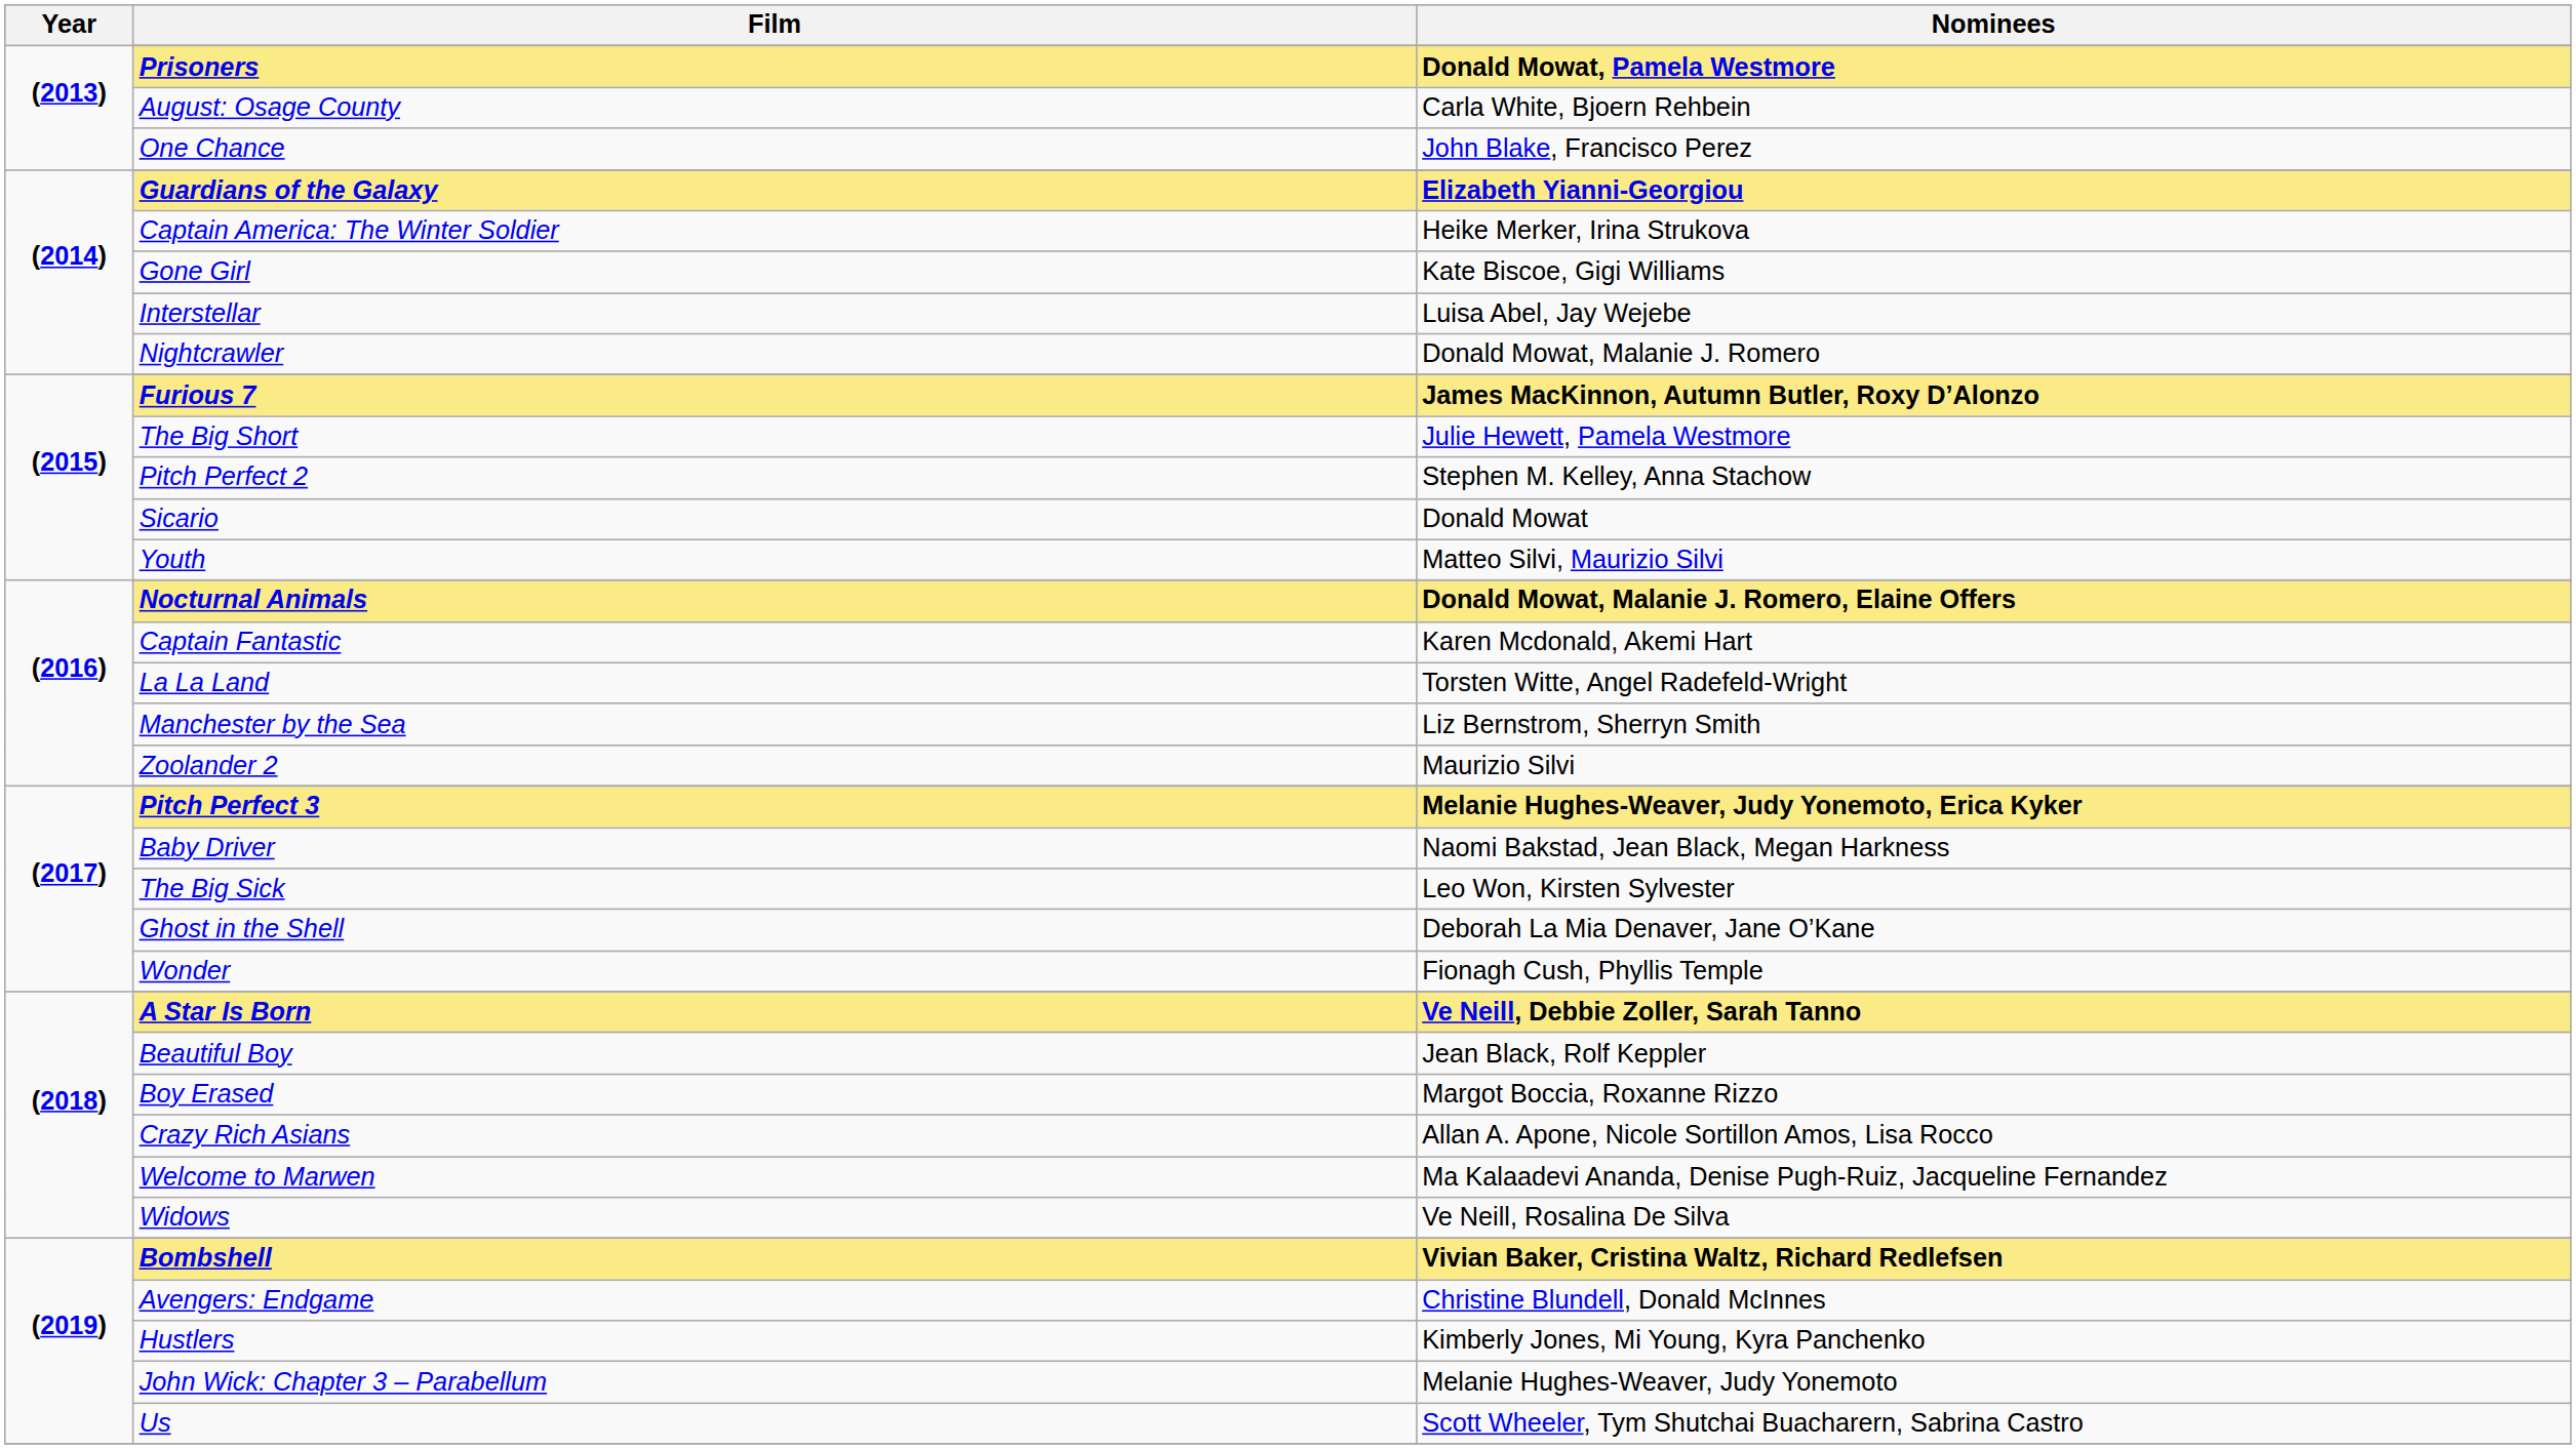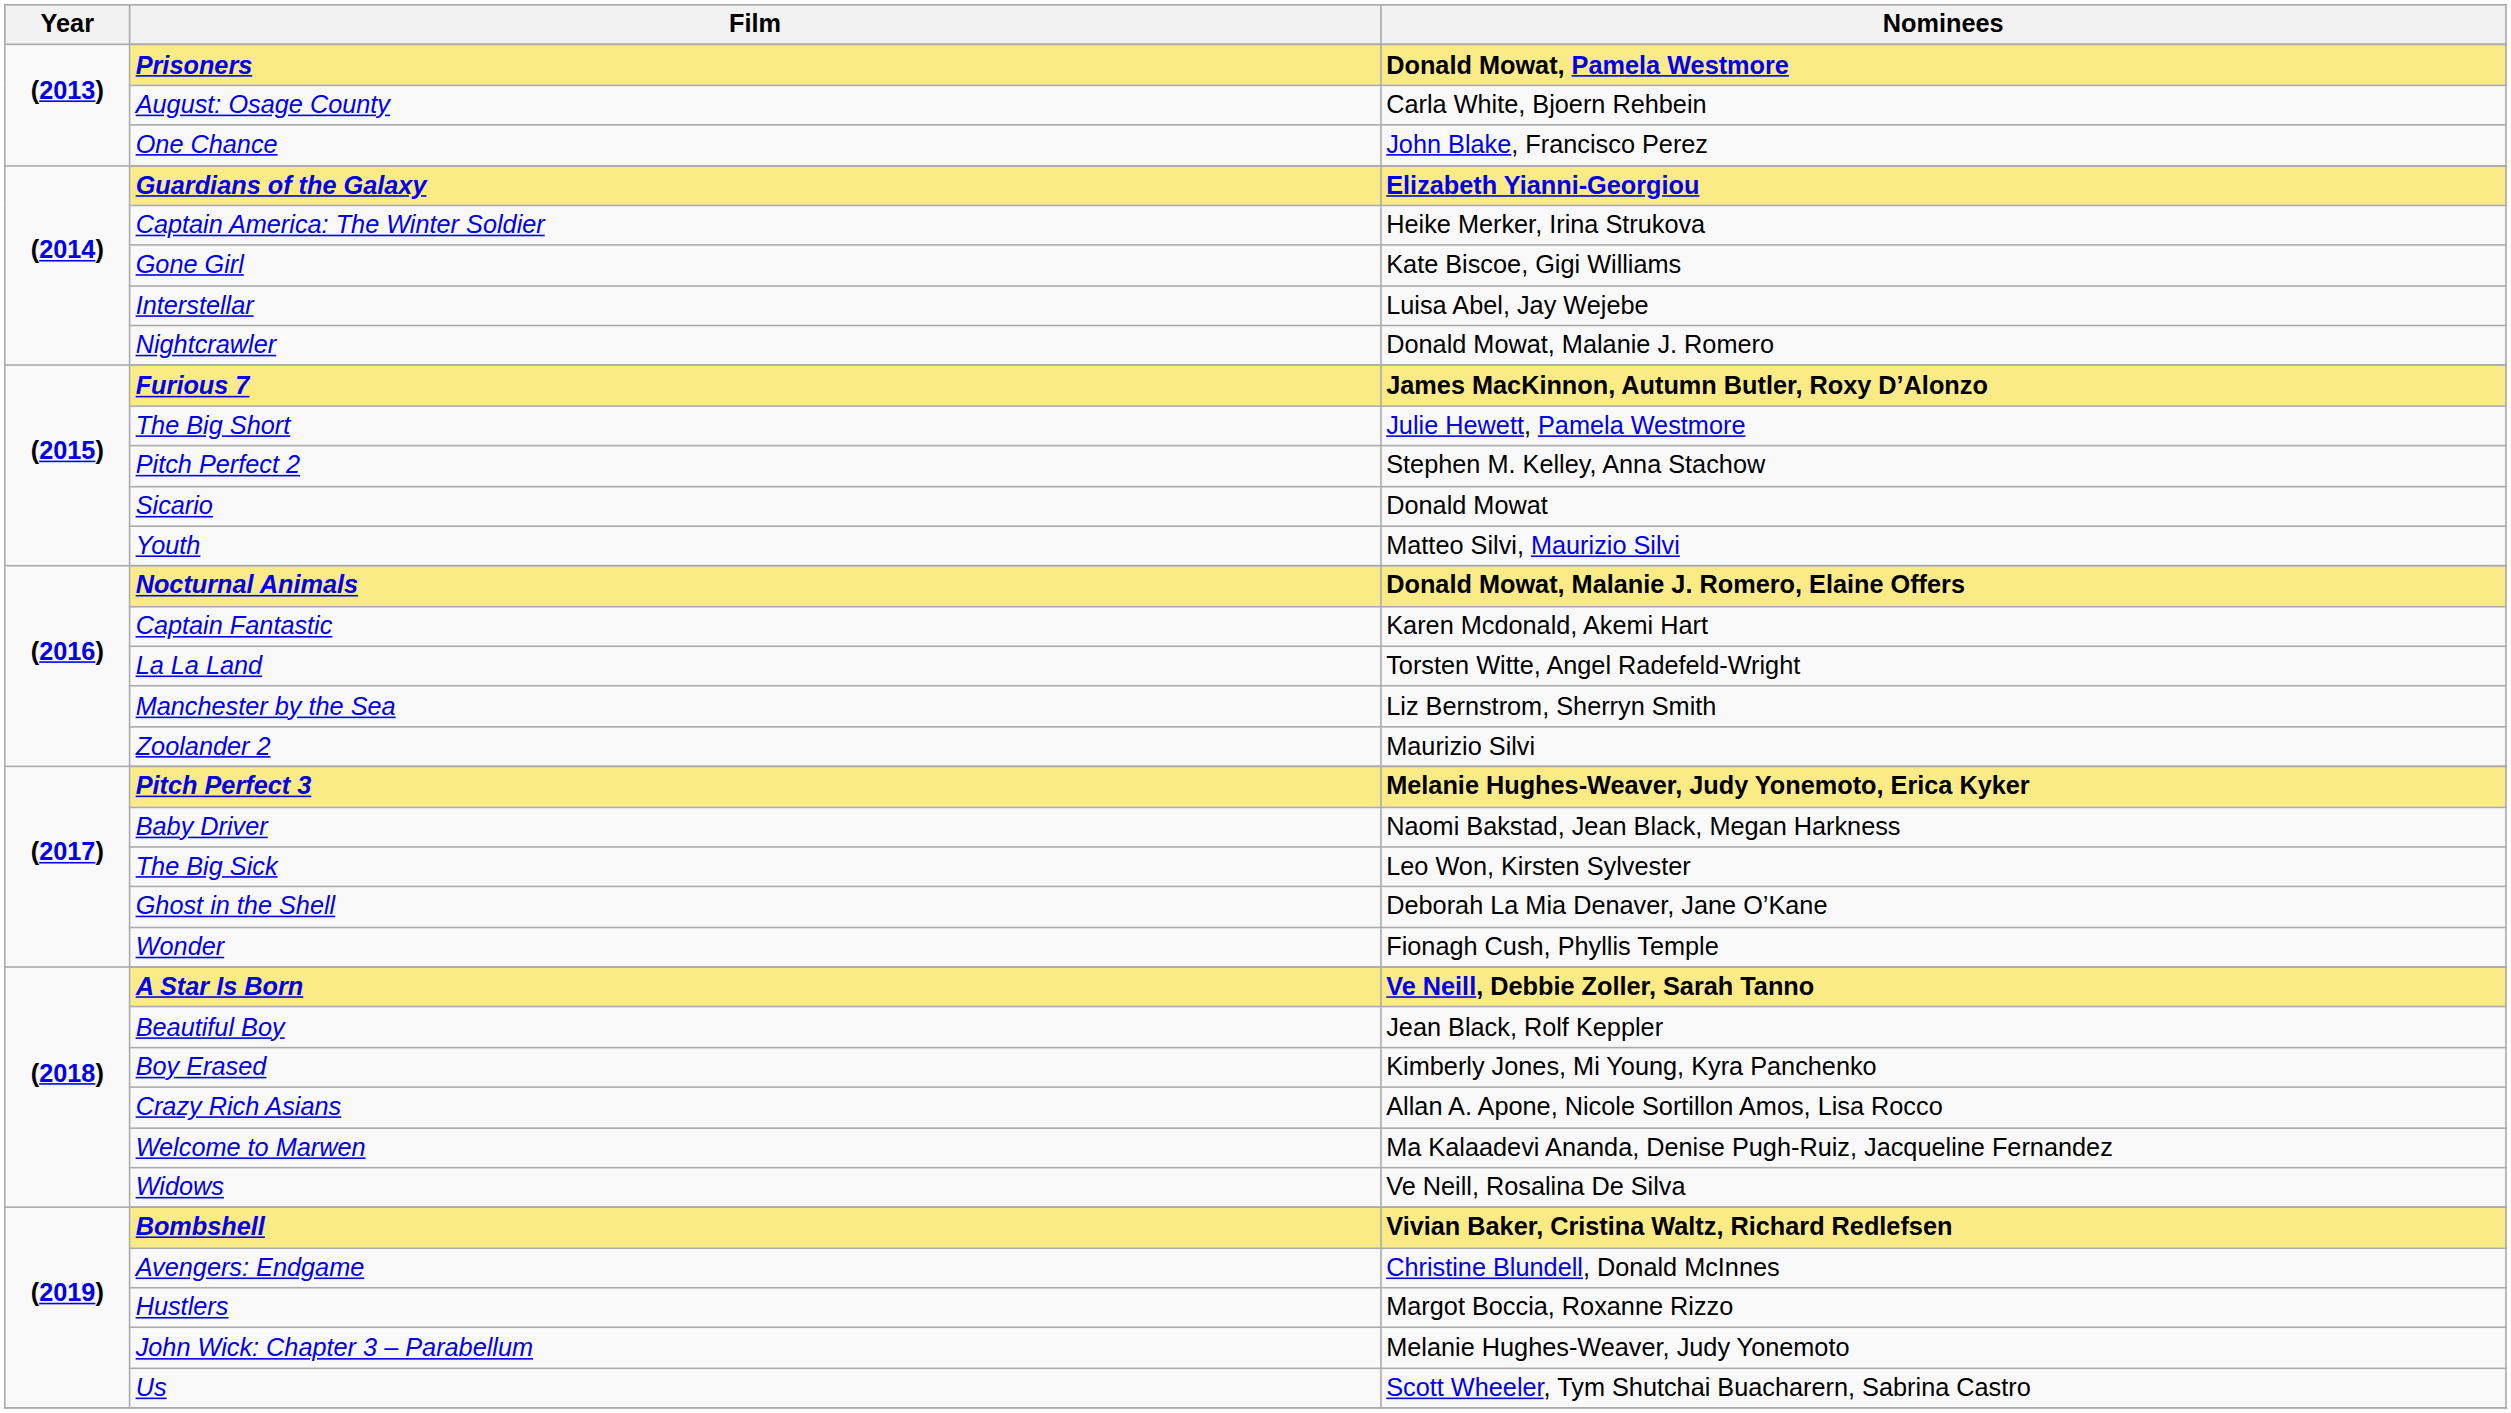Boy Erased | Nominees: Margot Boccia, Roxanne Rizzo -> Kimberly Jones, Mi Young, Kyra Panchenko
Hustlers | Nominees: Kimberly Jones, Mi Young, Kyra Panchenko -> Margot Boccia, Roxanne Rizzo
